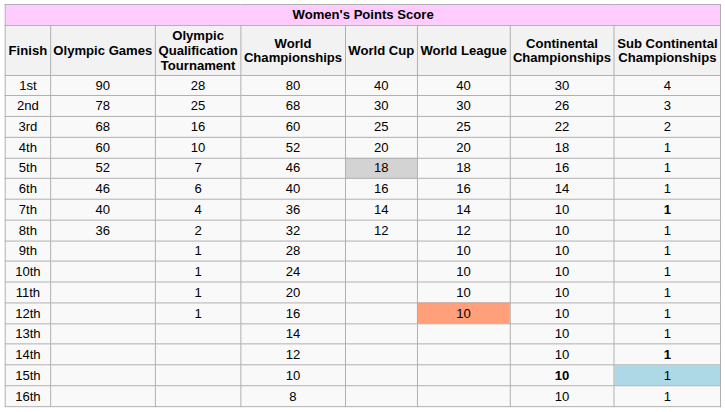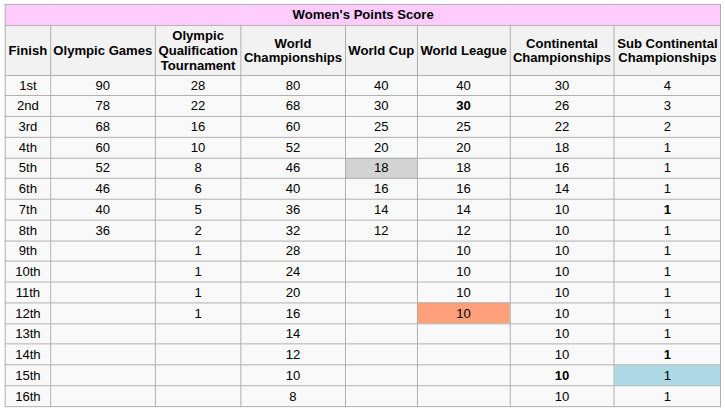2nd | Olympic Qualification Tournament: 25 -> 22
2nd | World League: normal -> bold
5th | Olympic Qualification Tournament: 7 -> 8
7th | Olympic Qualification Tournament: 4 -> 5
